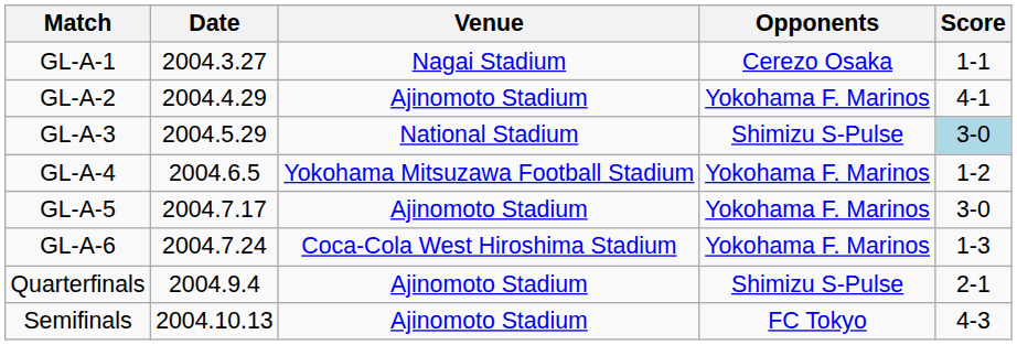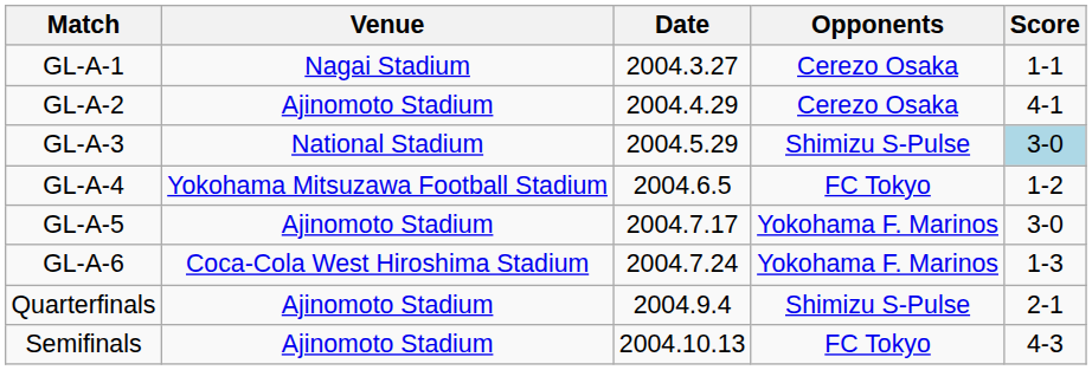columns swapped: Date <-> Venue
GL-A-2 | Opponents: Yokohama F. Marinos -> Cerezo Osaka
GL-A-4 | Opponents: Yokohama F. Marinos -> FC Tokyo
